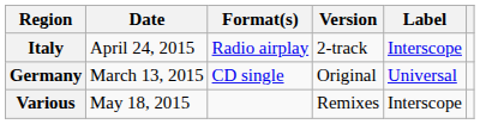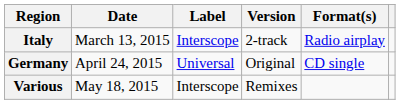columns swapped: Format(s) <-> Label
Italy | Date: April 24, 2015 -> March 13, 2015
Germany | Date: March 13, 2015 -> April 24, 2015
